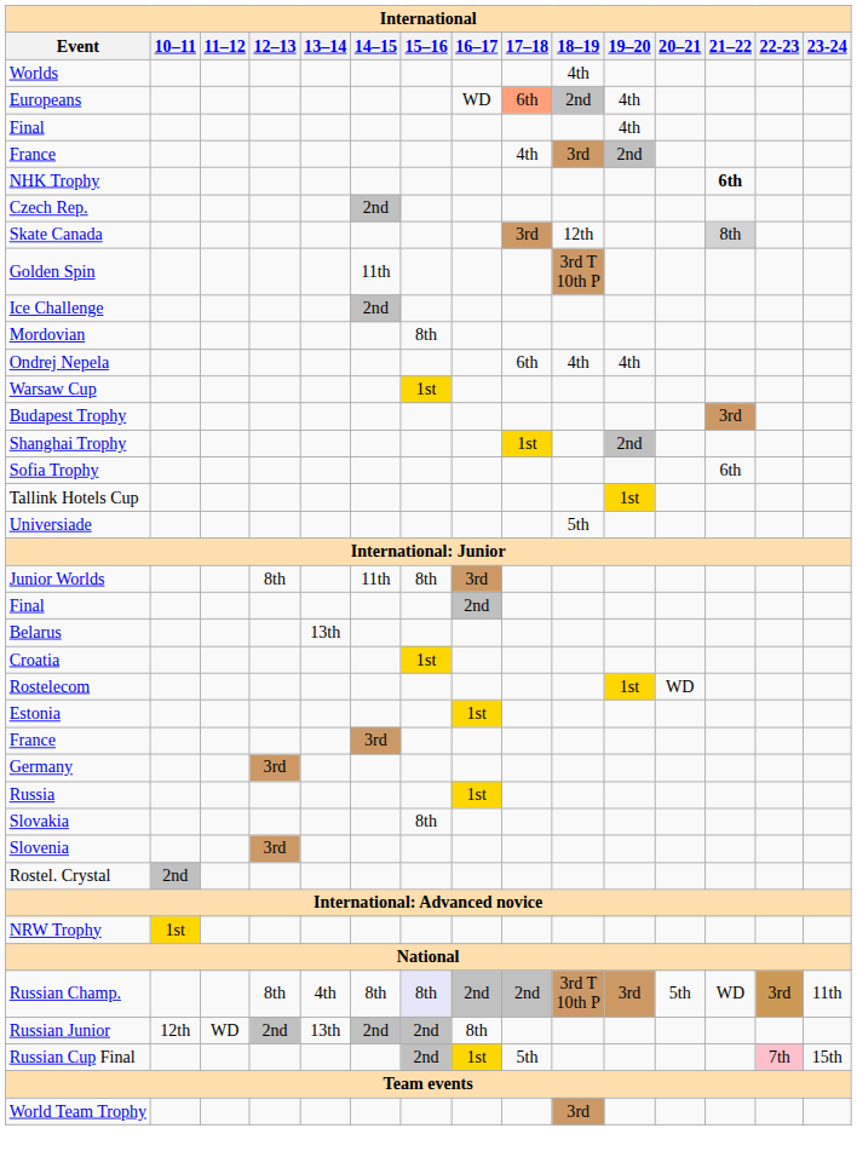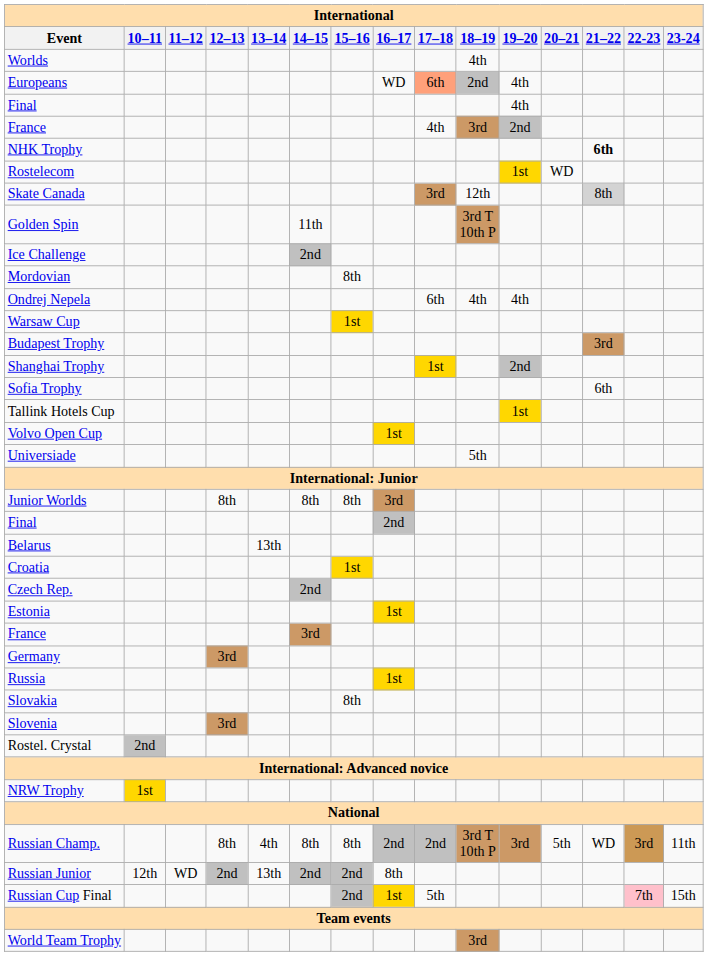rows swapped: Rostelecom <-> Czech Rep.
+ row: Volvo Open Cup | 1st
Junior Worlds | 14–15: 11th -> 8th
Russian Champ. | 15–16: lavender background -> no background
